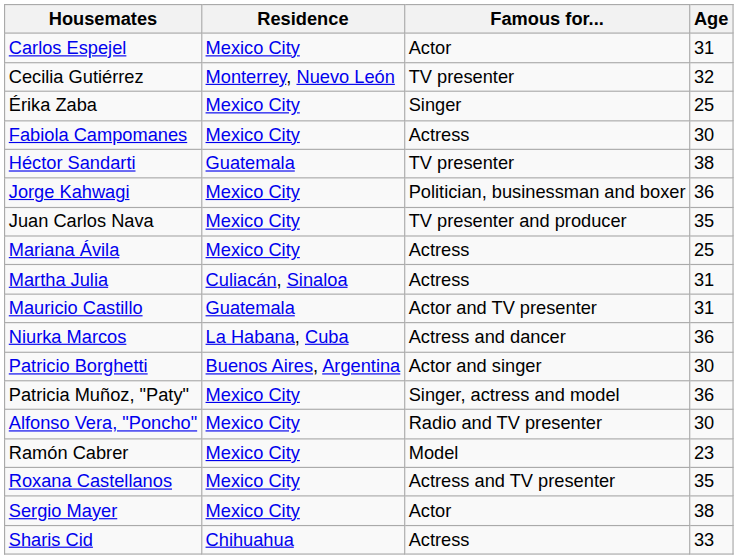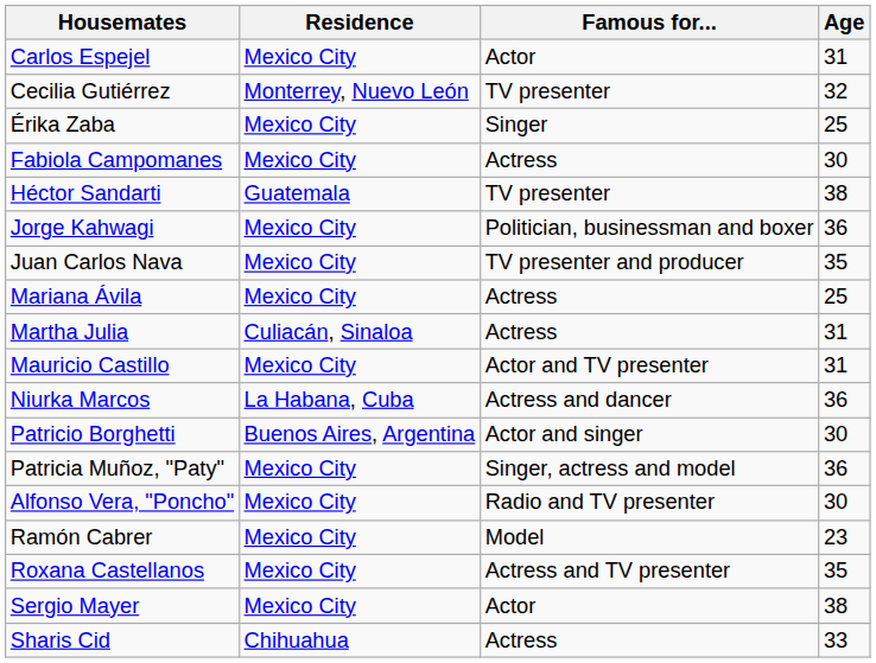Mauricio Castillo | Residence: Guatemala -> Mexico City
